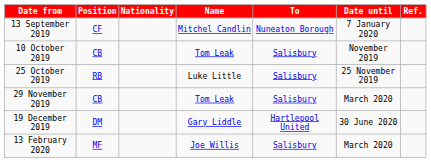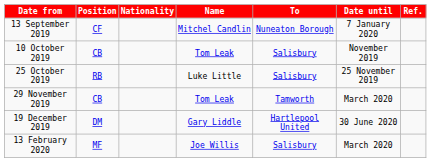29 November 2019 | To: Salisbury -> Tamworth
